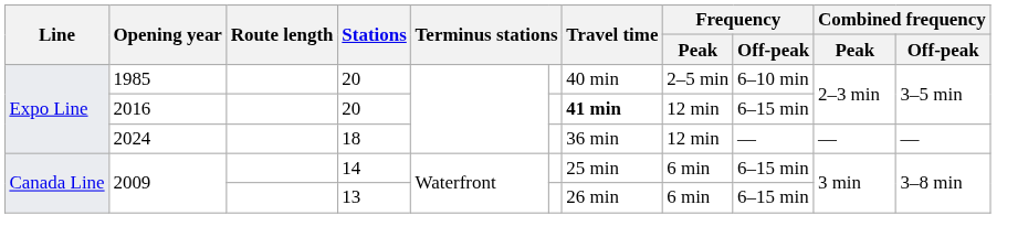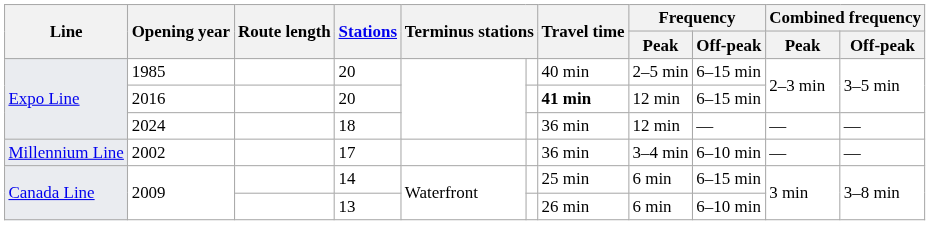1985 | Frequency / Off-peak: 6–10 min -> 6–15 min
+ row: Millennium Line | 2002 | 17 | 36 min | 3–4 min | 6–10 min | — | —
2009 / 13 | Frequency / Off-peak: 6–15 min -> 6–10 min
